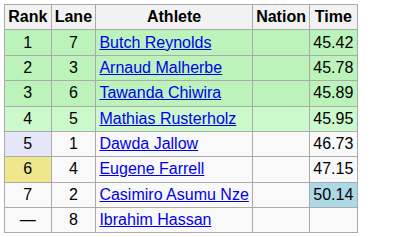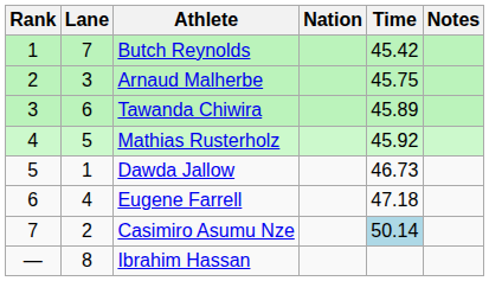+ column: Notes
Arnaud Malherbe | Time: 45.78 -> 45.75
Mathias Rusterholz | Time: 45.95 -> 45.92
Dawda Jallow | Rank: lavender background -> no background
Eugene Farrell | Rank: khaki background -> no background
Eugene Farrell | Time: 47.15 -> 47.18
